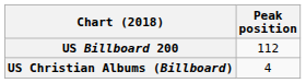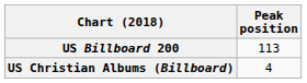US Billboard 200 | Peak position: 112 -> 113
